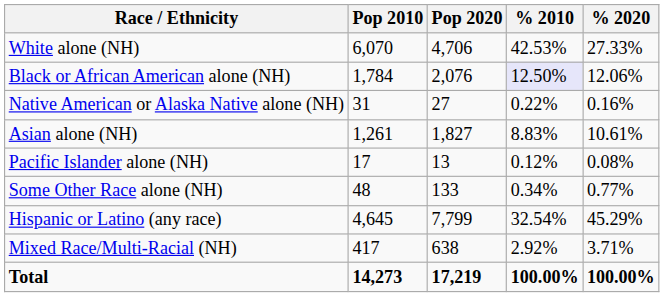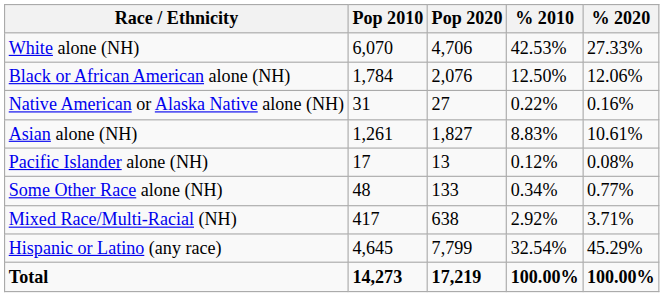Black or African American alone (NH) | % 2010: lavender background -> no background
rows swapped: Mixed Race/Multi-Racial (NH) <-> Hispanic or Latino (any race)
